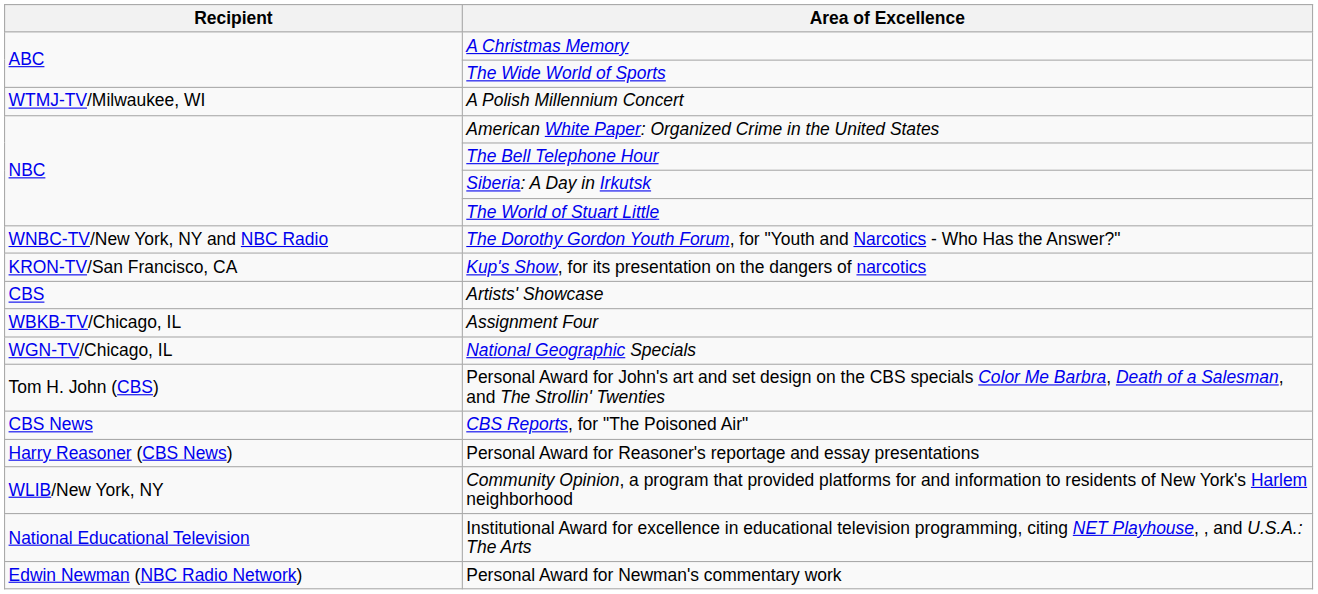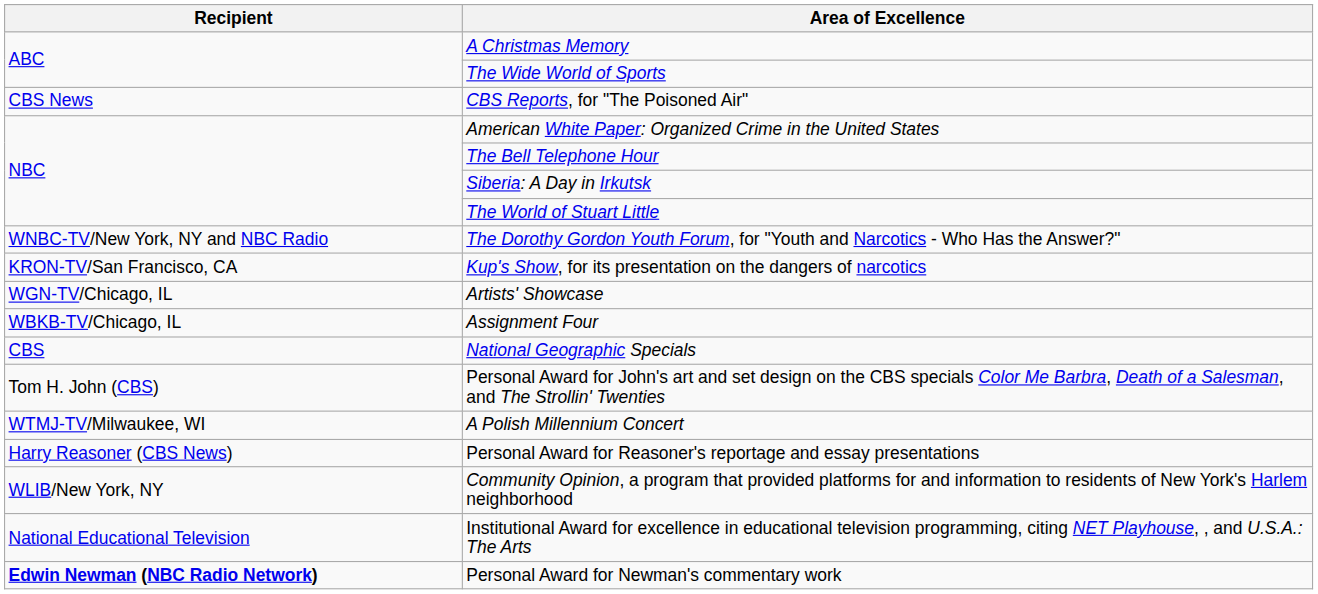rows swapped: A Polish Millennium Concert <-> CBS Reports, for "The Poisoned Air"
Artists' Showcase | Recipient: CBS -> WGN-TV/Chicago, IL
National Geographic Specials | Recipient: WGN-TV/Chicago, IL -> CBS
Personal Award for Newman's commentary work | Recipient: normal -> bold
